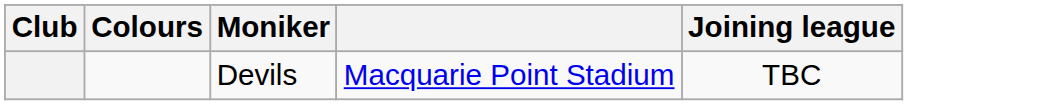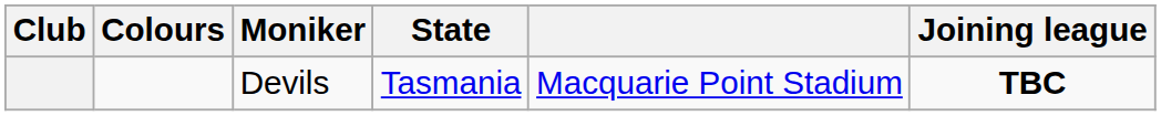+ column: State | Tasmania
Devils | Joining league: normal -> bold
